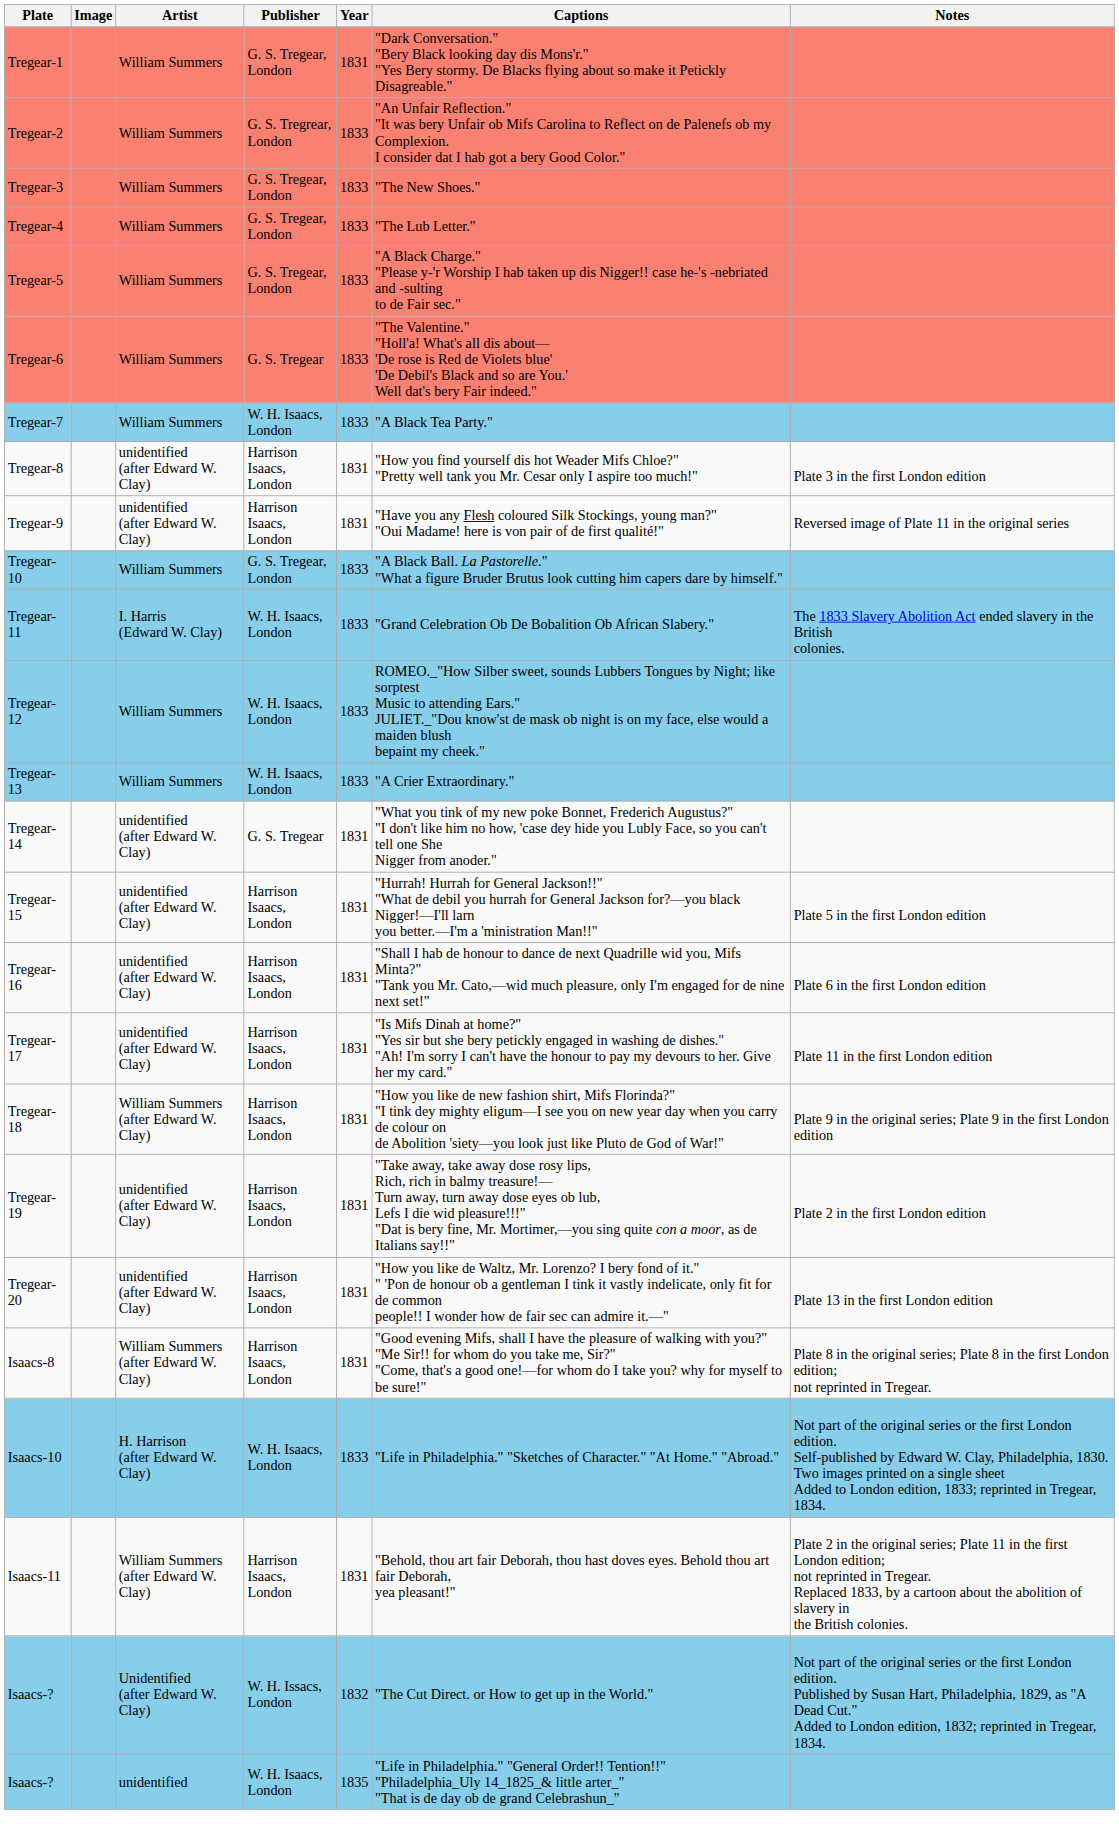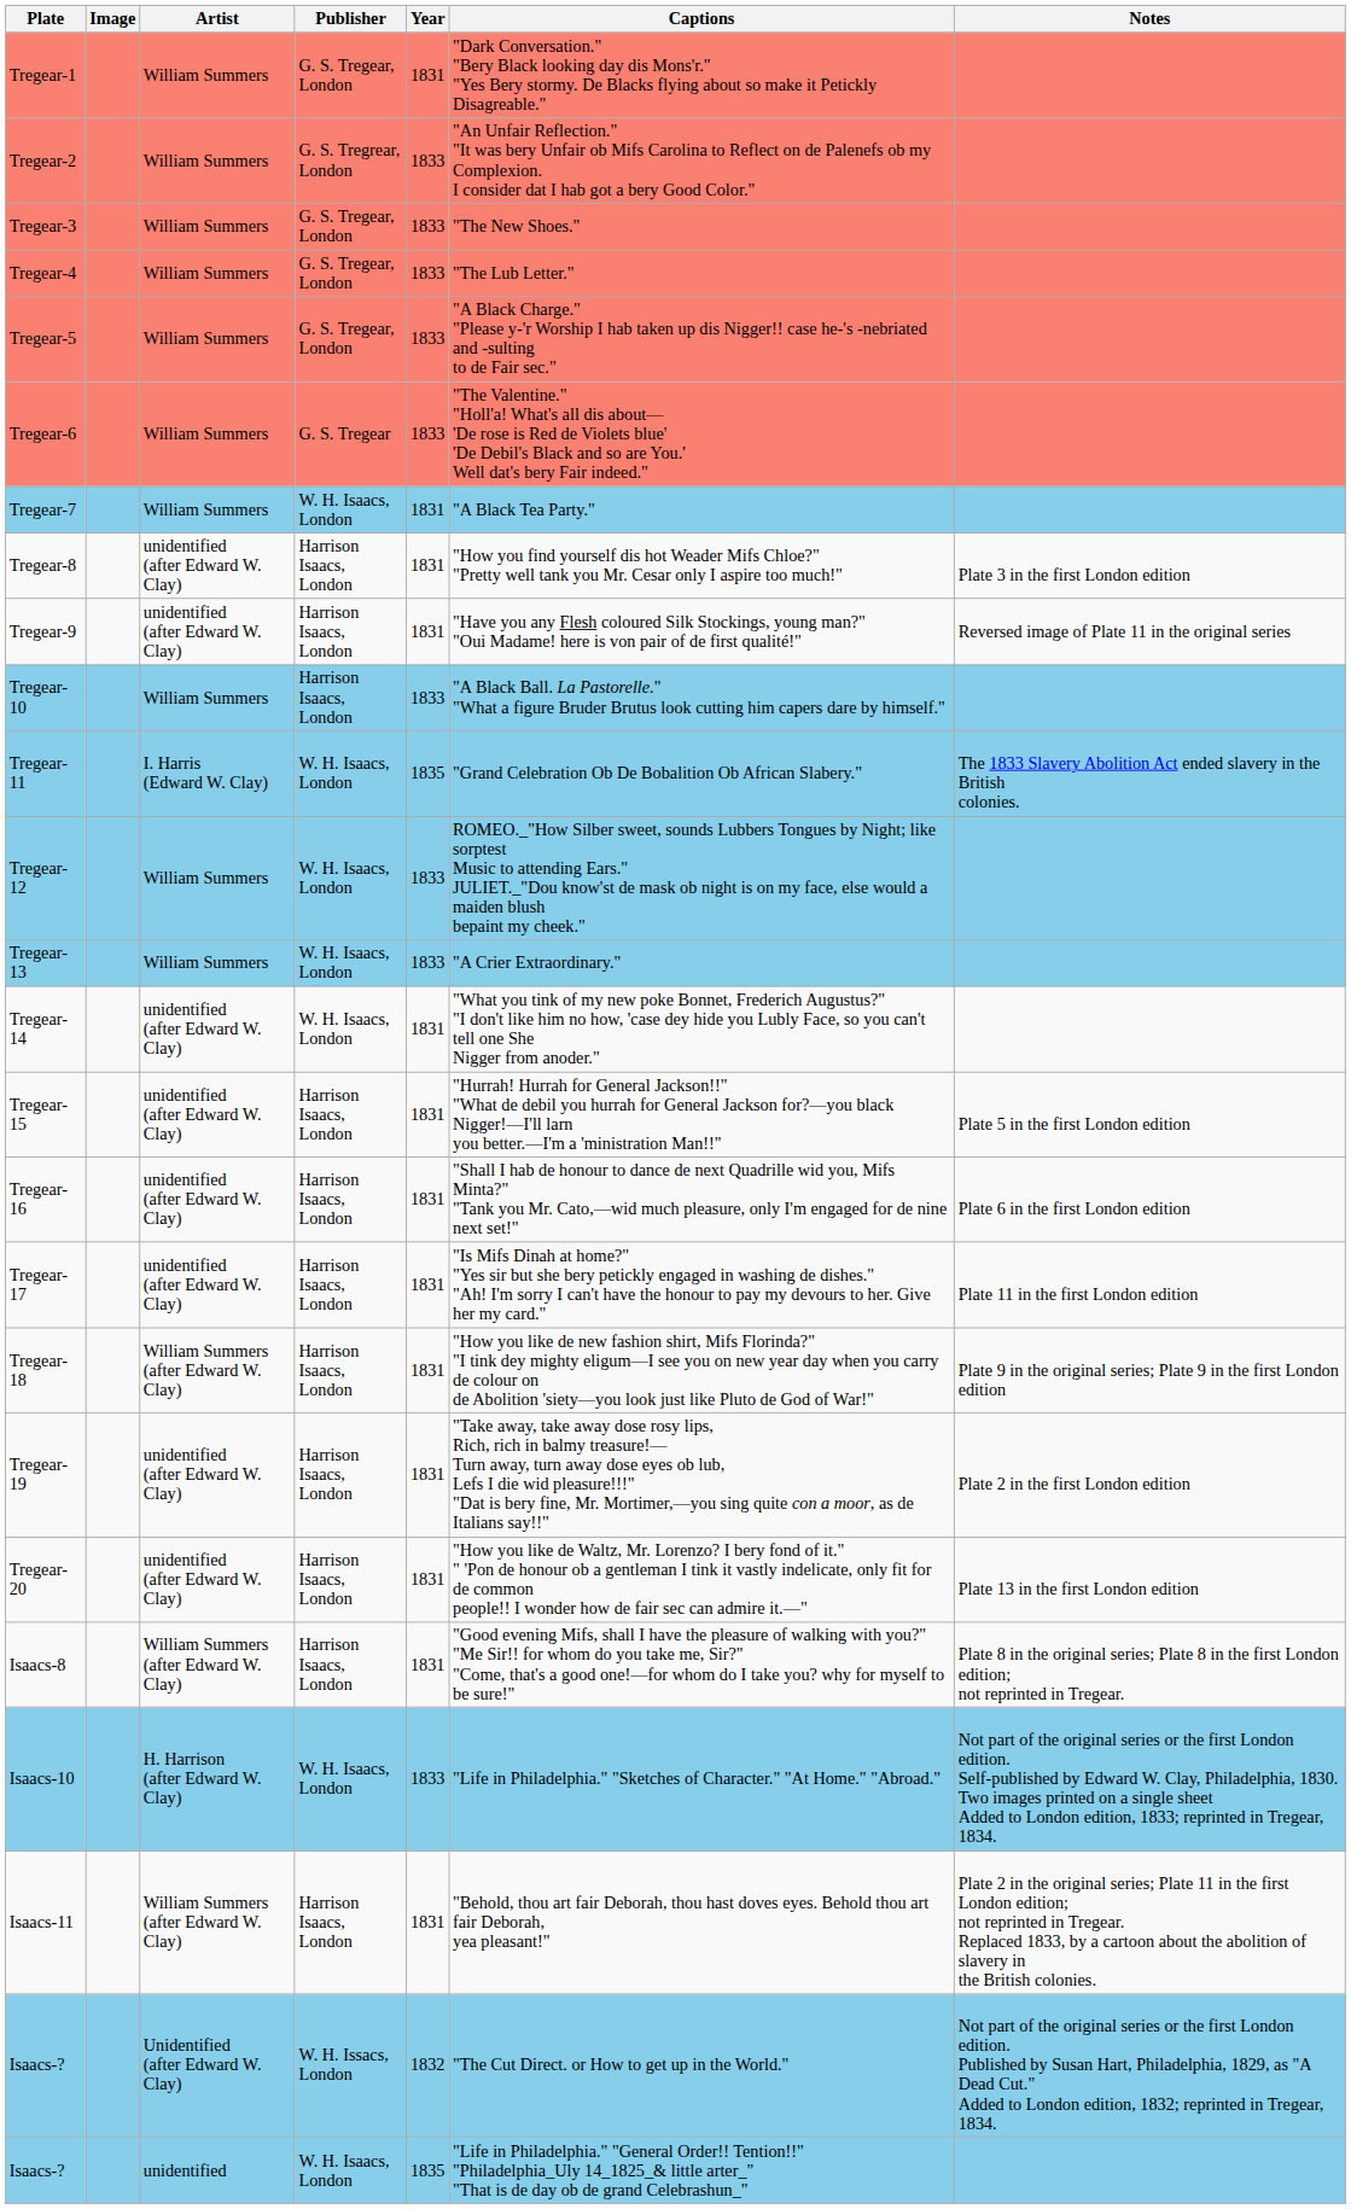Tregear-7 | Year: 1833 -> 1831
Tregear-10 | Publisher: G. S. Tregear, London -> Harrison Isaacs, London
Tregear-11 | Year: 1833 -> 1835
Tregear-14 | Publisher: G. S. Tregear -> W. H. Isaacs, London
